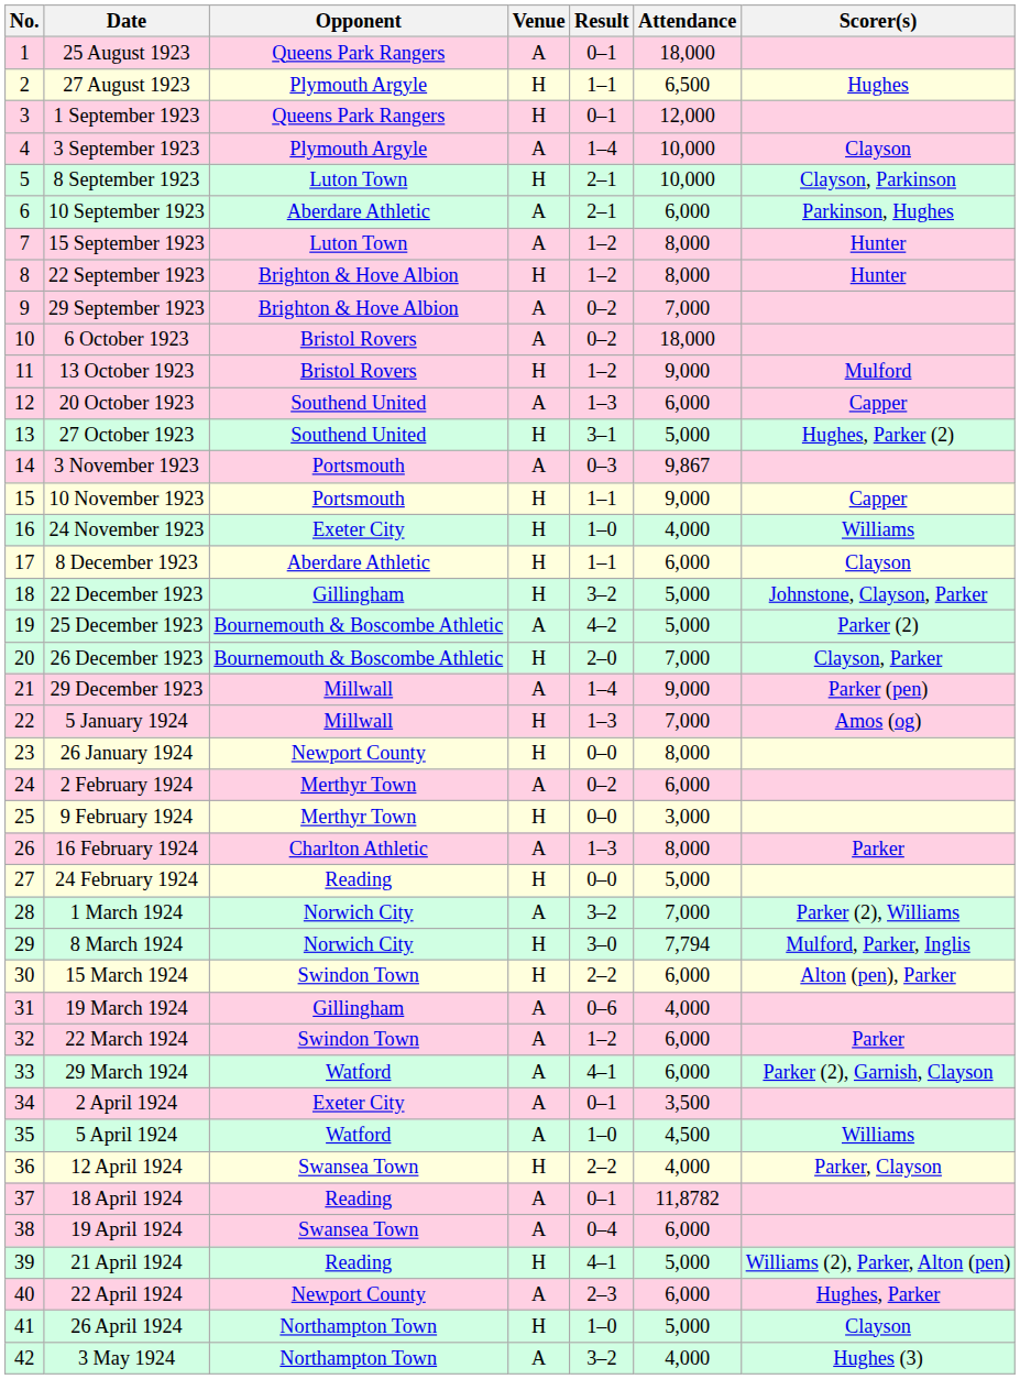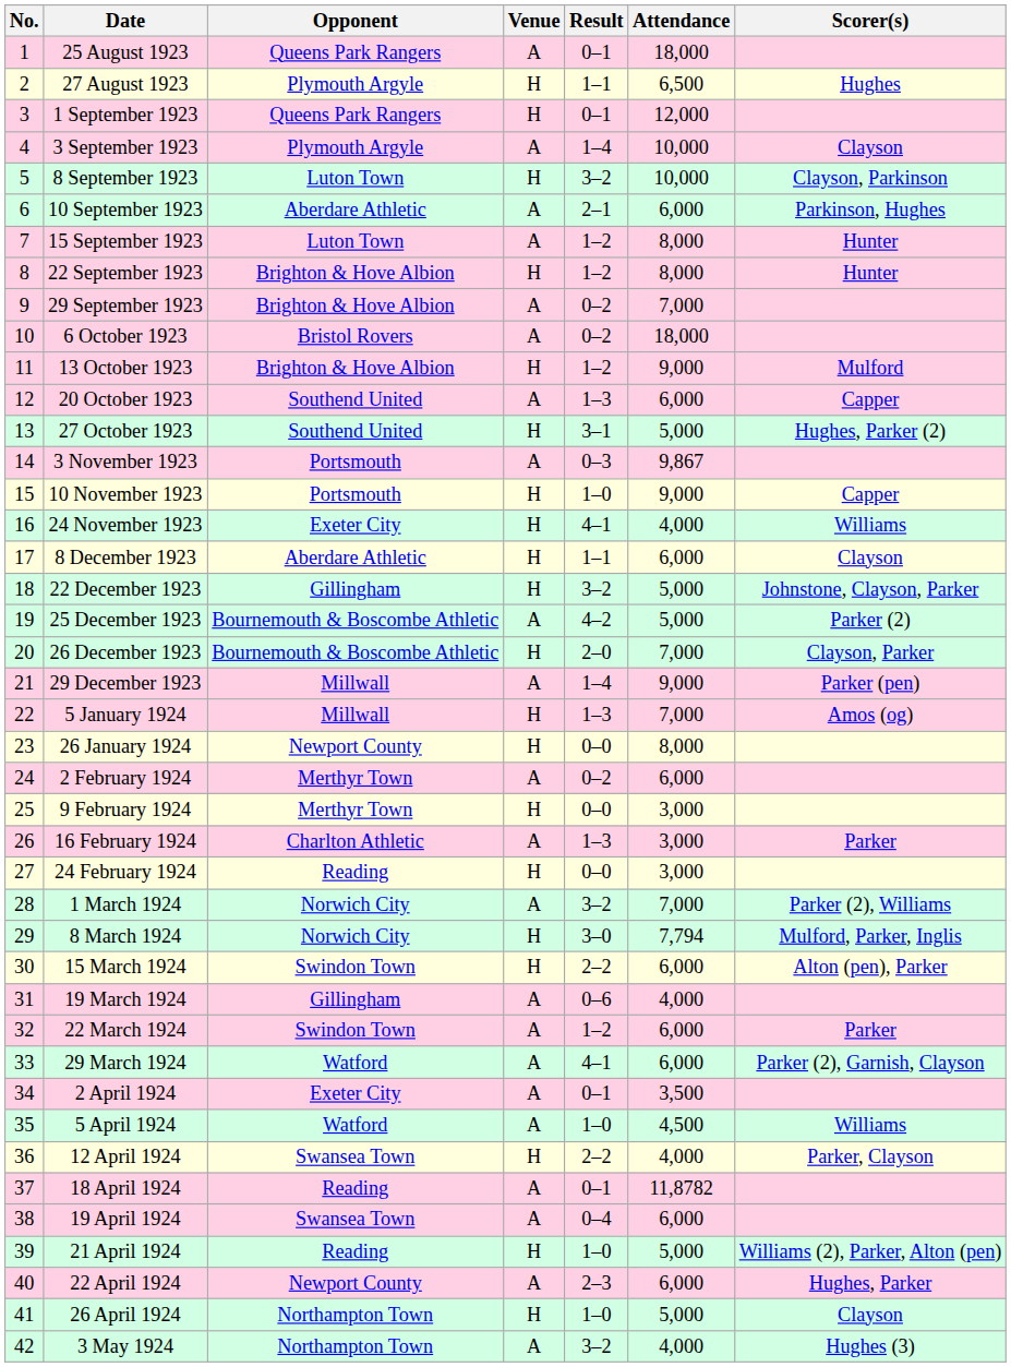8 September 1923 | Result: 2–1 -> 3–2
13 October 1923 | Opponent: Bristol Rovers -> Brighton & Hove Albion
10 November 1923 | Result: 1–1 -> 1–0
24 November 1923 | Result: 1–0 -> 4–1
16 February 1924 | Attendance: 8,000 -> 3,000
24 February 1924 | Attendance: 5,000 -> 3,000
21 April 1924 | Result: 4–1 -> 1–0
